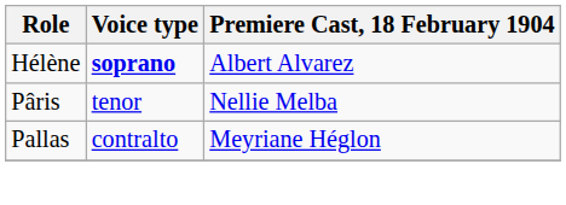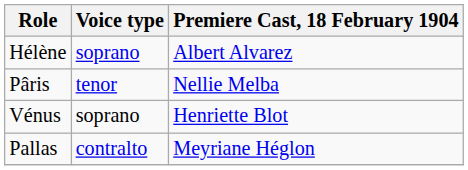Hélène | Voice type: bold -> normal
+ row: Vénus | soprano | Henriette Blot
